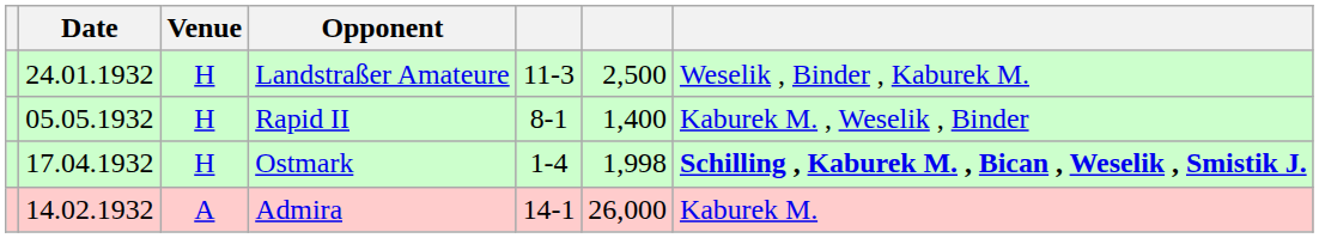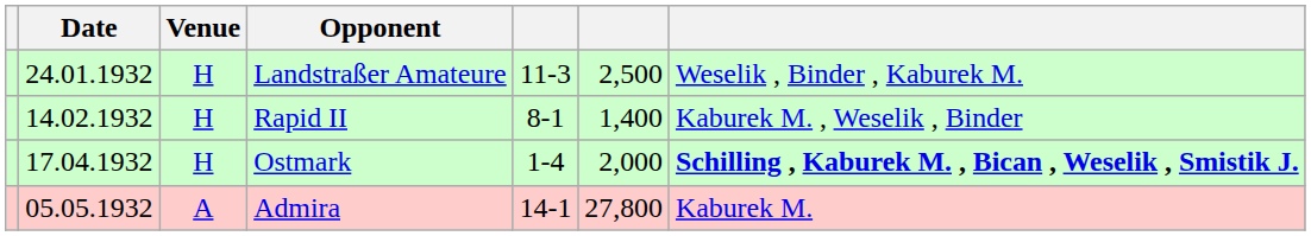Rapid II | Date: 05.05.1932 -> 14.02.1932
Ostmark | column 6: 1,998 -> 2,000
Admira | Date: 14.02.1932 -> 05.05.1932
Admira | column 6: 26,000 -> 27,800
